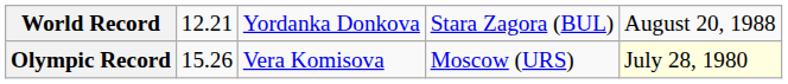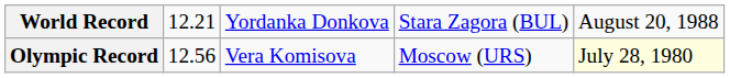Olympic Record | column 2: 15.26 -> 12.56
